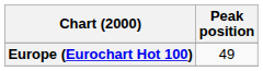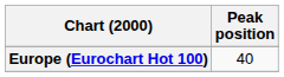Europe (Eurochart Hot 100) | Peak position: 49 -> 40
